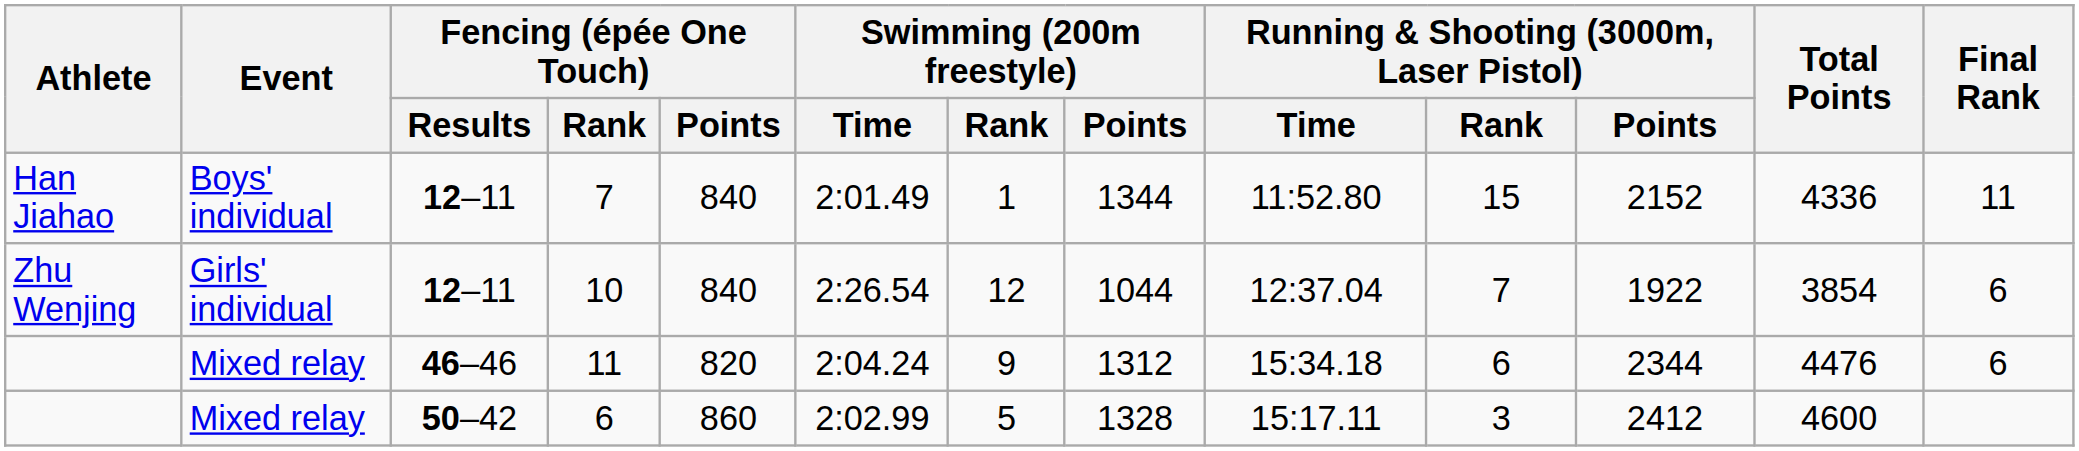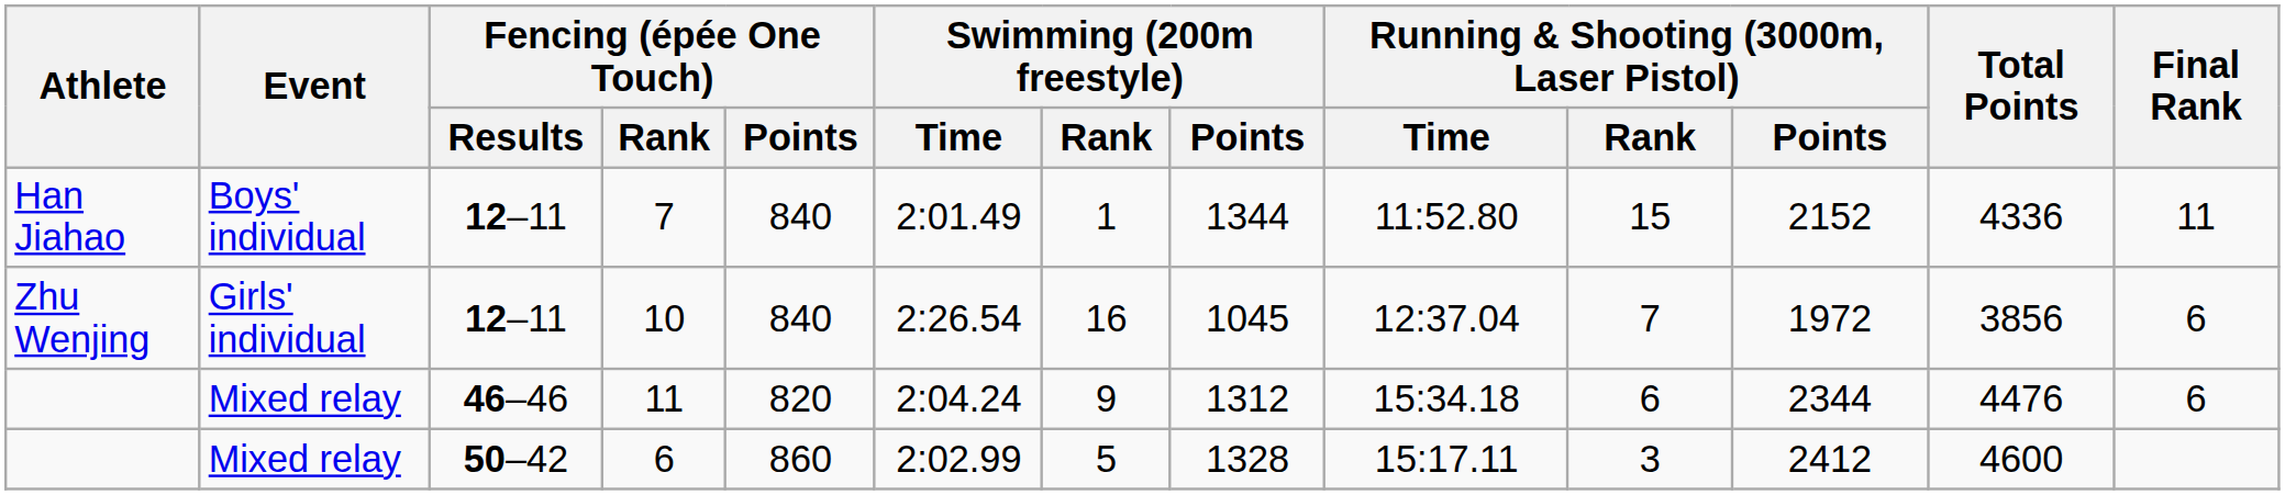10 | Swimming (200m freestyle) / Rank: 12 -> 16
10 | Swimming (200m freestyle) / Points: 1044 -> 1045
10 | Running & Shooting (3000m, Laser Pistol) / Points: 1922 -> 1972
10 | Total Points: 3854 -> 3856
